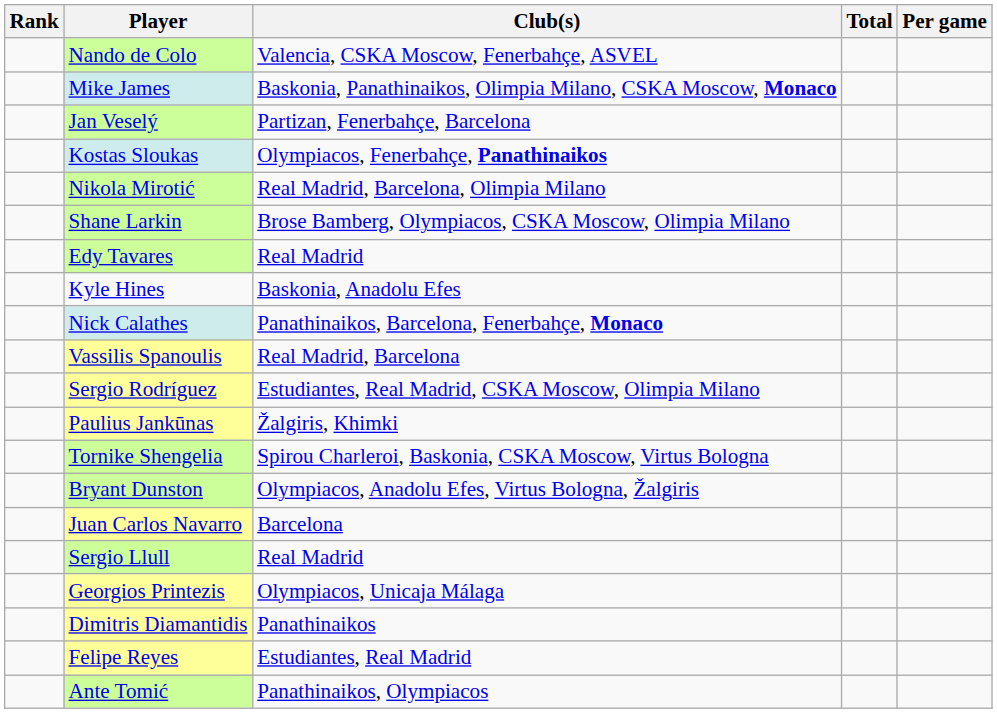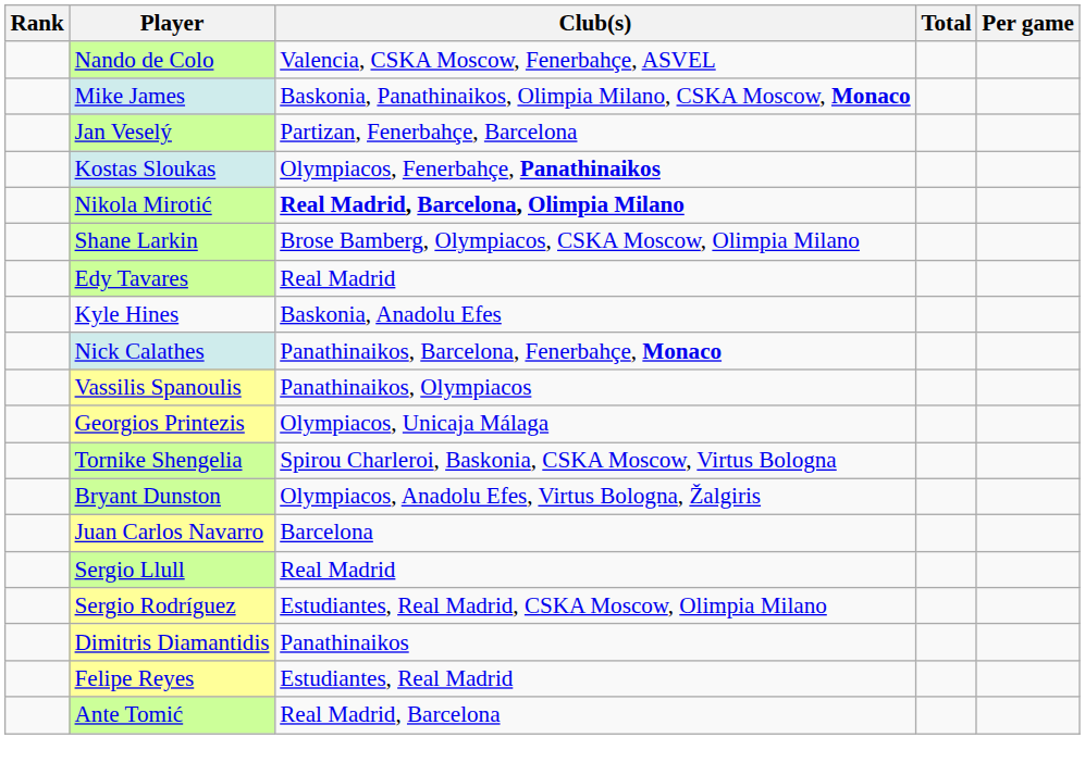Nikola Mirotić | Club(s): normal -> bold
Vassilis Spanoulis | Club(s): Real Madrid, Barcelona -> Panathinaikos, Olympiacos
rows swapped: Sergio Rodríguez <-> Georgios Printezis
- row: Paulius Jankūnas | Žalgiris, Khimki
Ante Tomić | Club(s): Panathinaikos, Olympiacos -> Real Madrid, Barcelona
